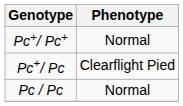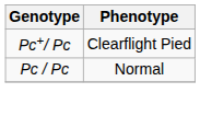- row: Pc+/ Pc+ | Normal
